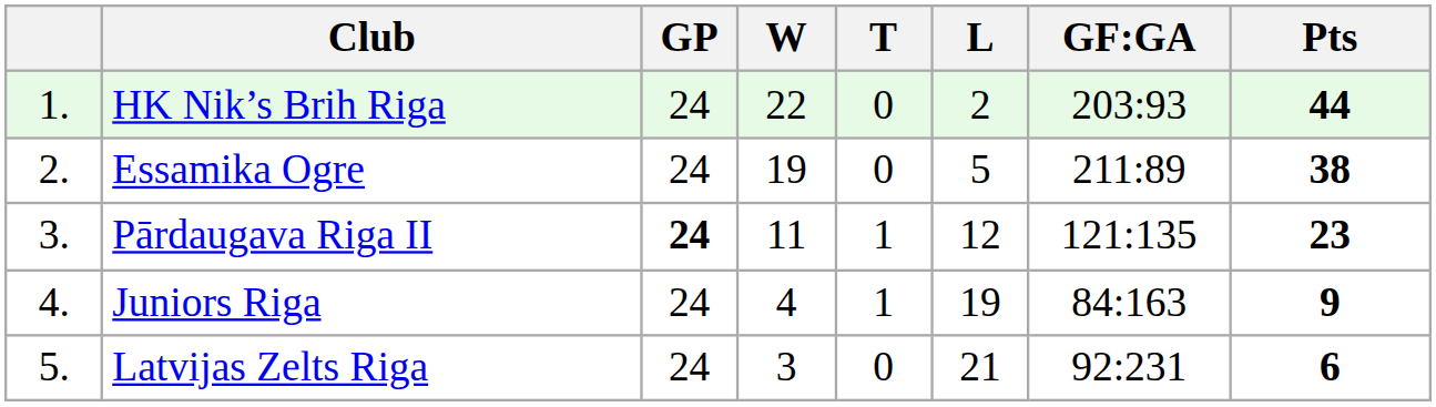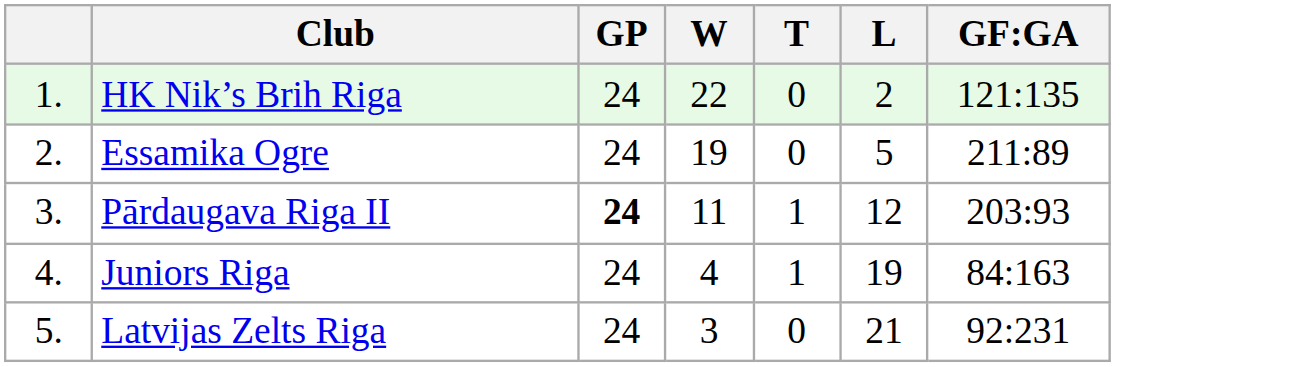- column: Pts | 44 | 38 | 23 | 9 | 6
HK Nik’s Brih Riga | GF:GA: 203:93 -> 121:135
Pārdaugava Riga II | GF:GA: 121:135 -> 203:93
